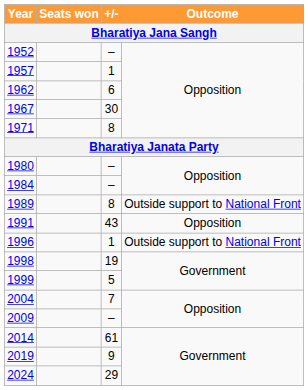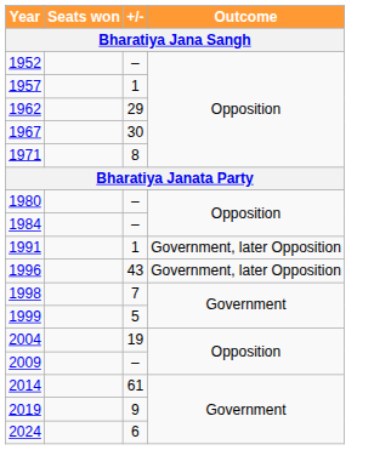1962 | +/-: 6 -> 29
- row: 1989 | 8 | Outside support to National Front
1991 | +/-: 43 -> 1
1991 | Outcome: Opposition -> Government, later Opposition
1996 | +/-: 1 -> 43
1996 | Outcome: Outside support to National Front -> Government, later Opposition
1998 | +/-: 19 -> 7
2004 | +/-: 7 -> 19
2024 | +/-: 29 -> 6
